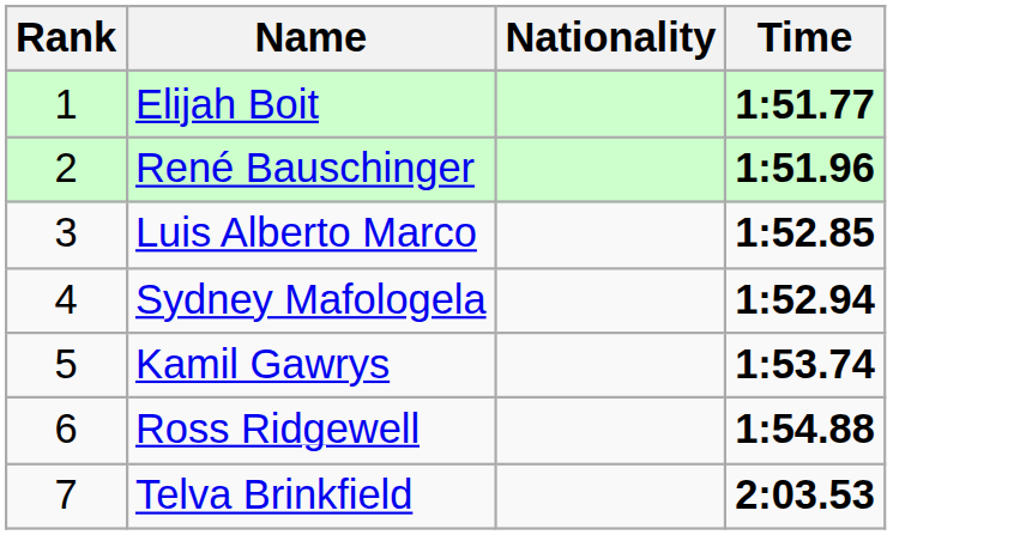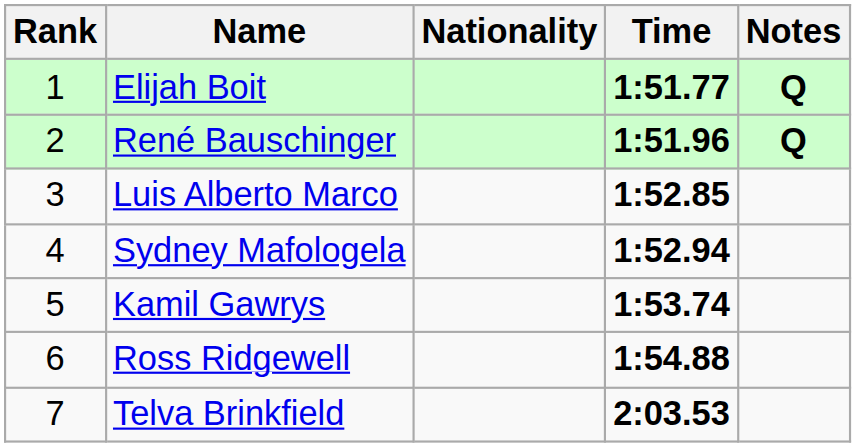+ column: Notes | Q | Q
